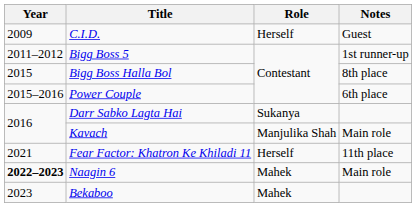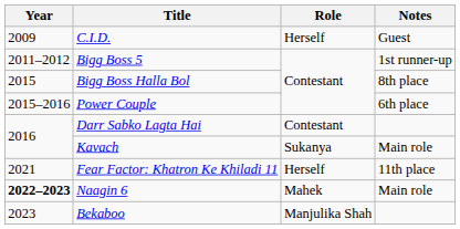Darr Sabko Lagta Hai | Role: Sukanya -> Contestant
Kavach | Role: Manjulika Shah -> Sukanya
Bekaboo | Role: Mahek -> Manjulika Shah
